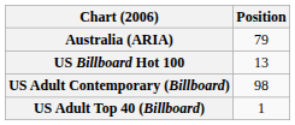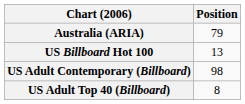US Adult Top 40 (Billboard) | Position: 1 -> 8
